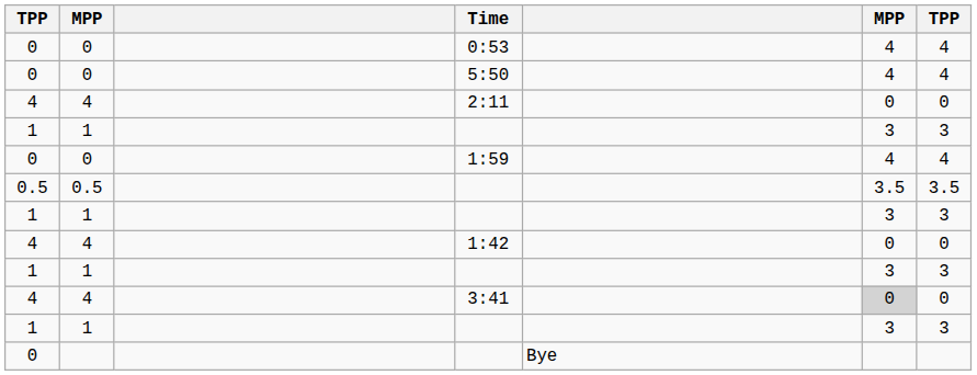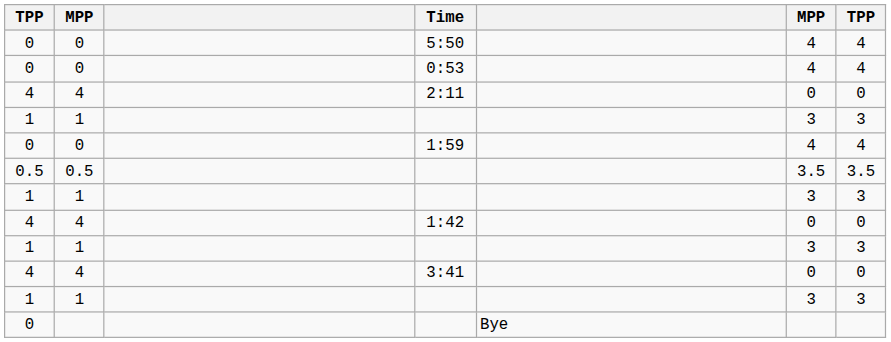rows swapped: 5:50 <-> 0:53
3:41 | column 6: lightgrey background -> no background
